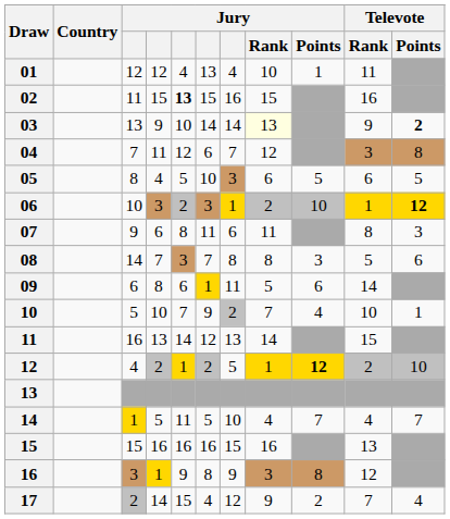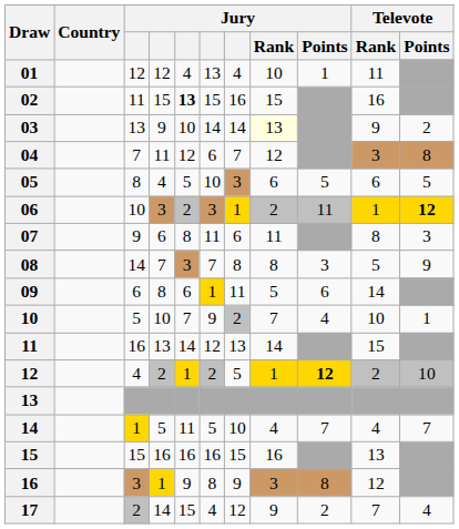03 | Televote / Points: bold -> normal
06 | Jury / Points: 10 -> 11
08 | Televote / Points: 6 -> 9
